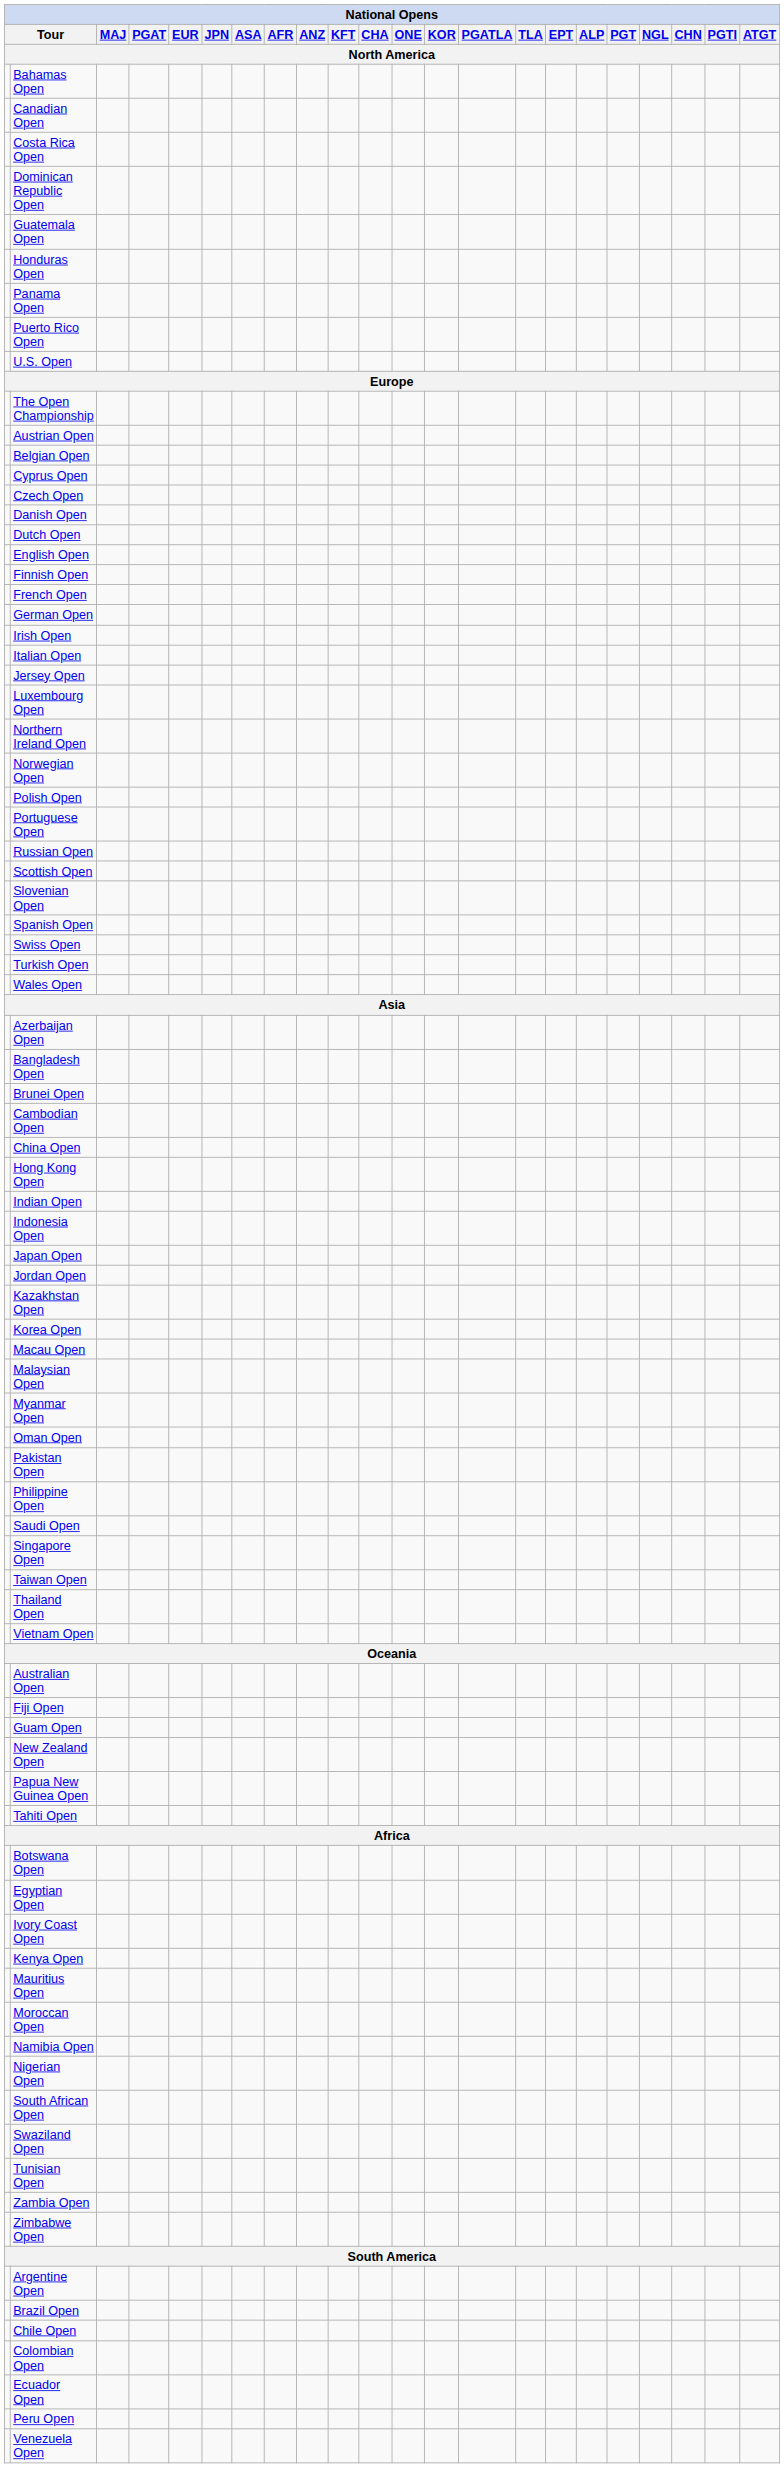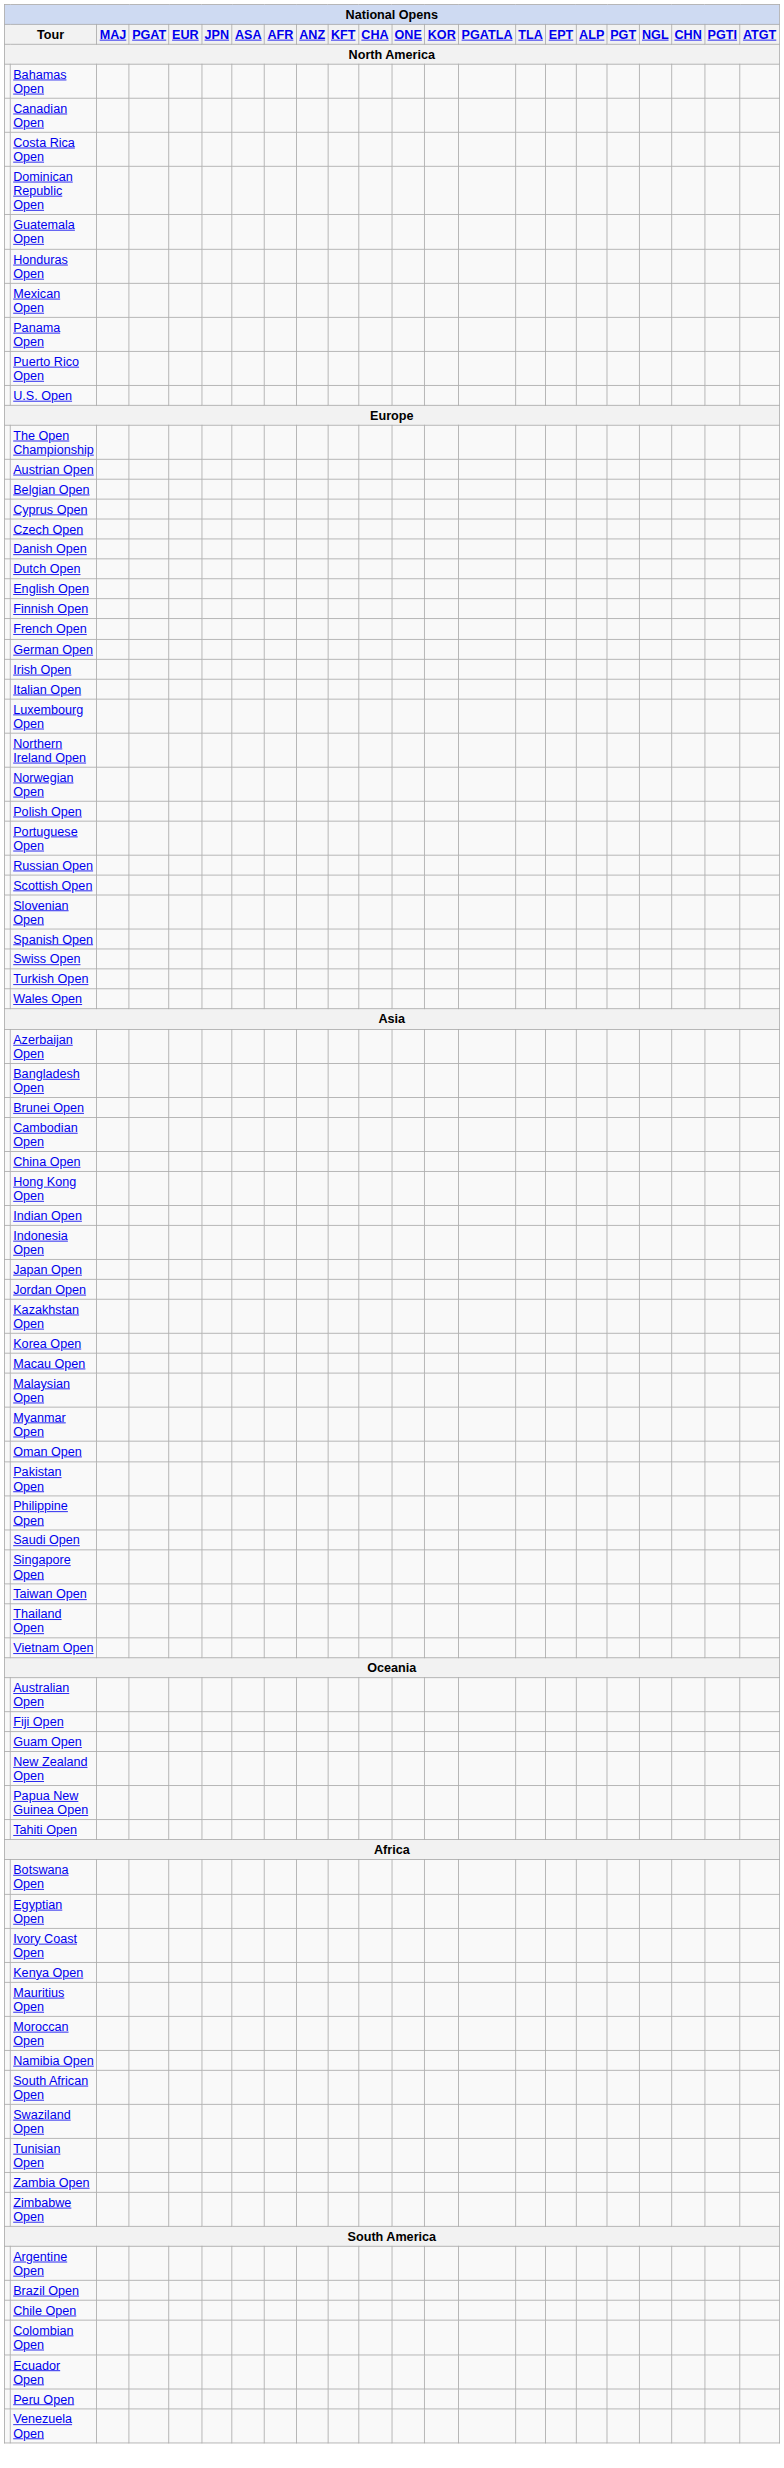+ row: Mexican Open
- row: Jersey Open
- row: Nigerian Open
